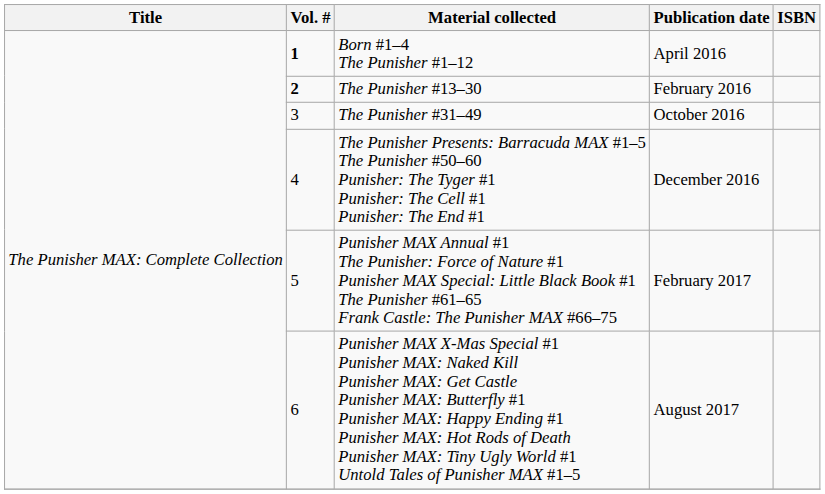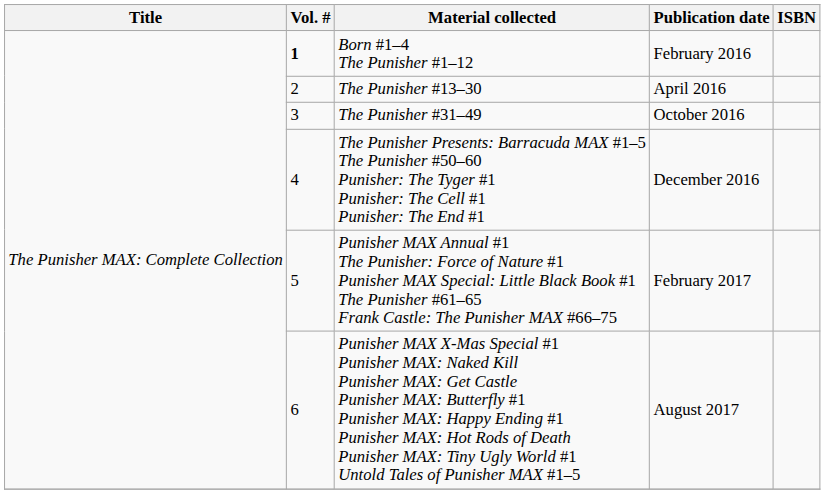Born #1–4 The Punisher #1–12 | Publication date: April 2016 -> February 2016
The Punisher #13–30 | Vol. #: bold -> normal
The Punisher #13–30 | Publication date: February 2016 -> April 2016
